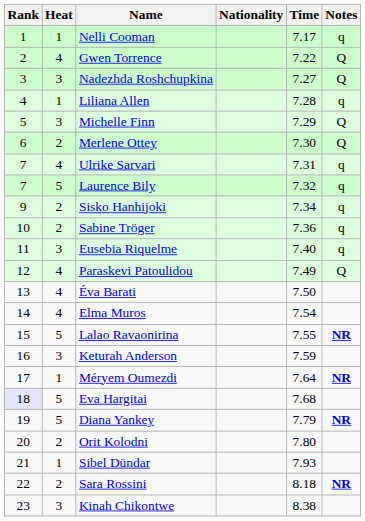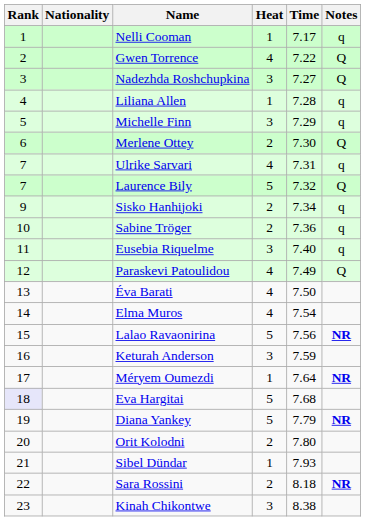columns swapped: Heat <-> Nationality
Michelle Finn | Notes: Q -> q
Laurence Bily | Notes: q -> Q
Lalao Ravaonirina | Time: 7.55 -> 7.56
